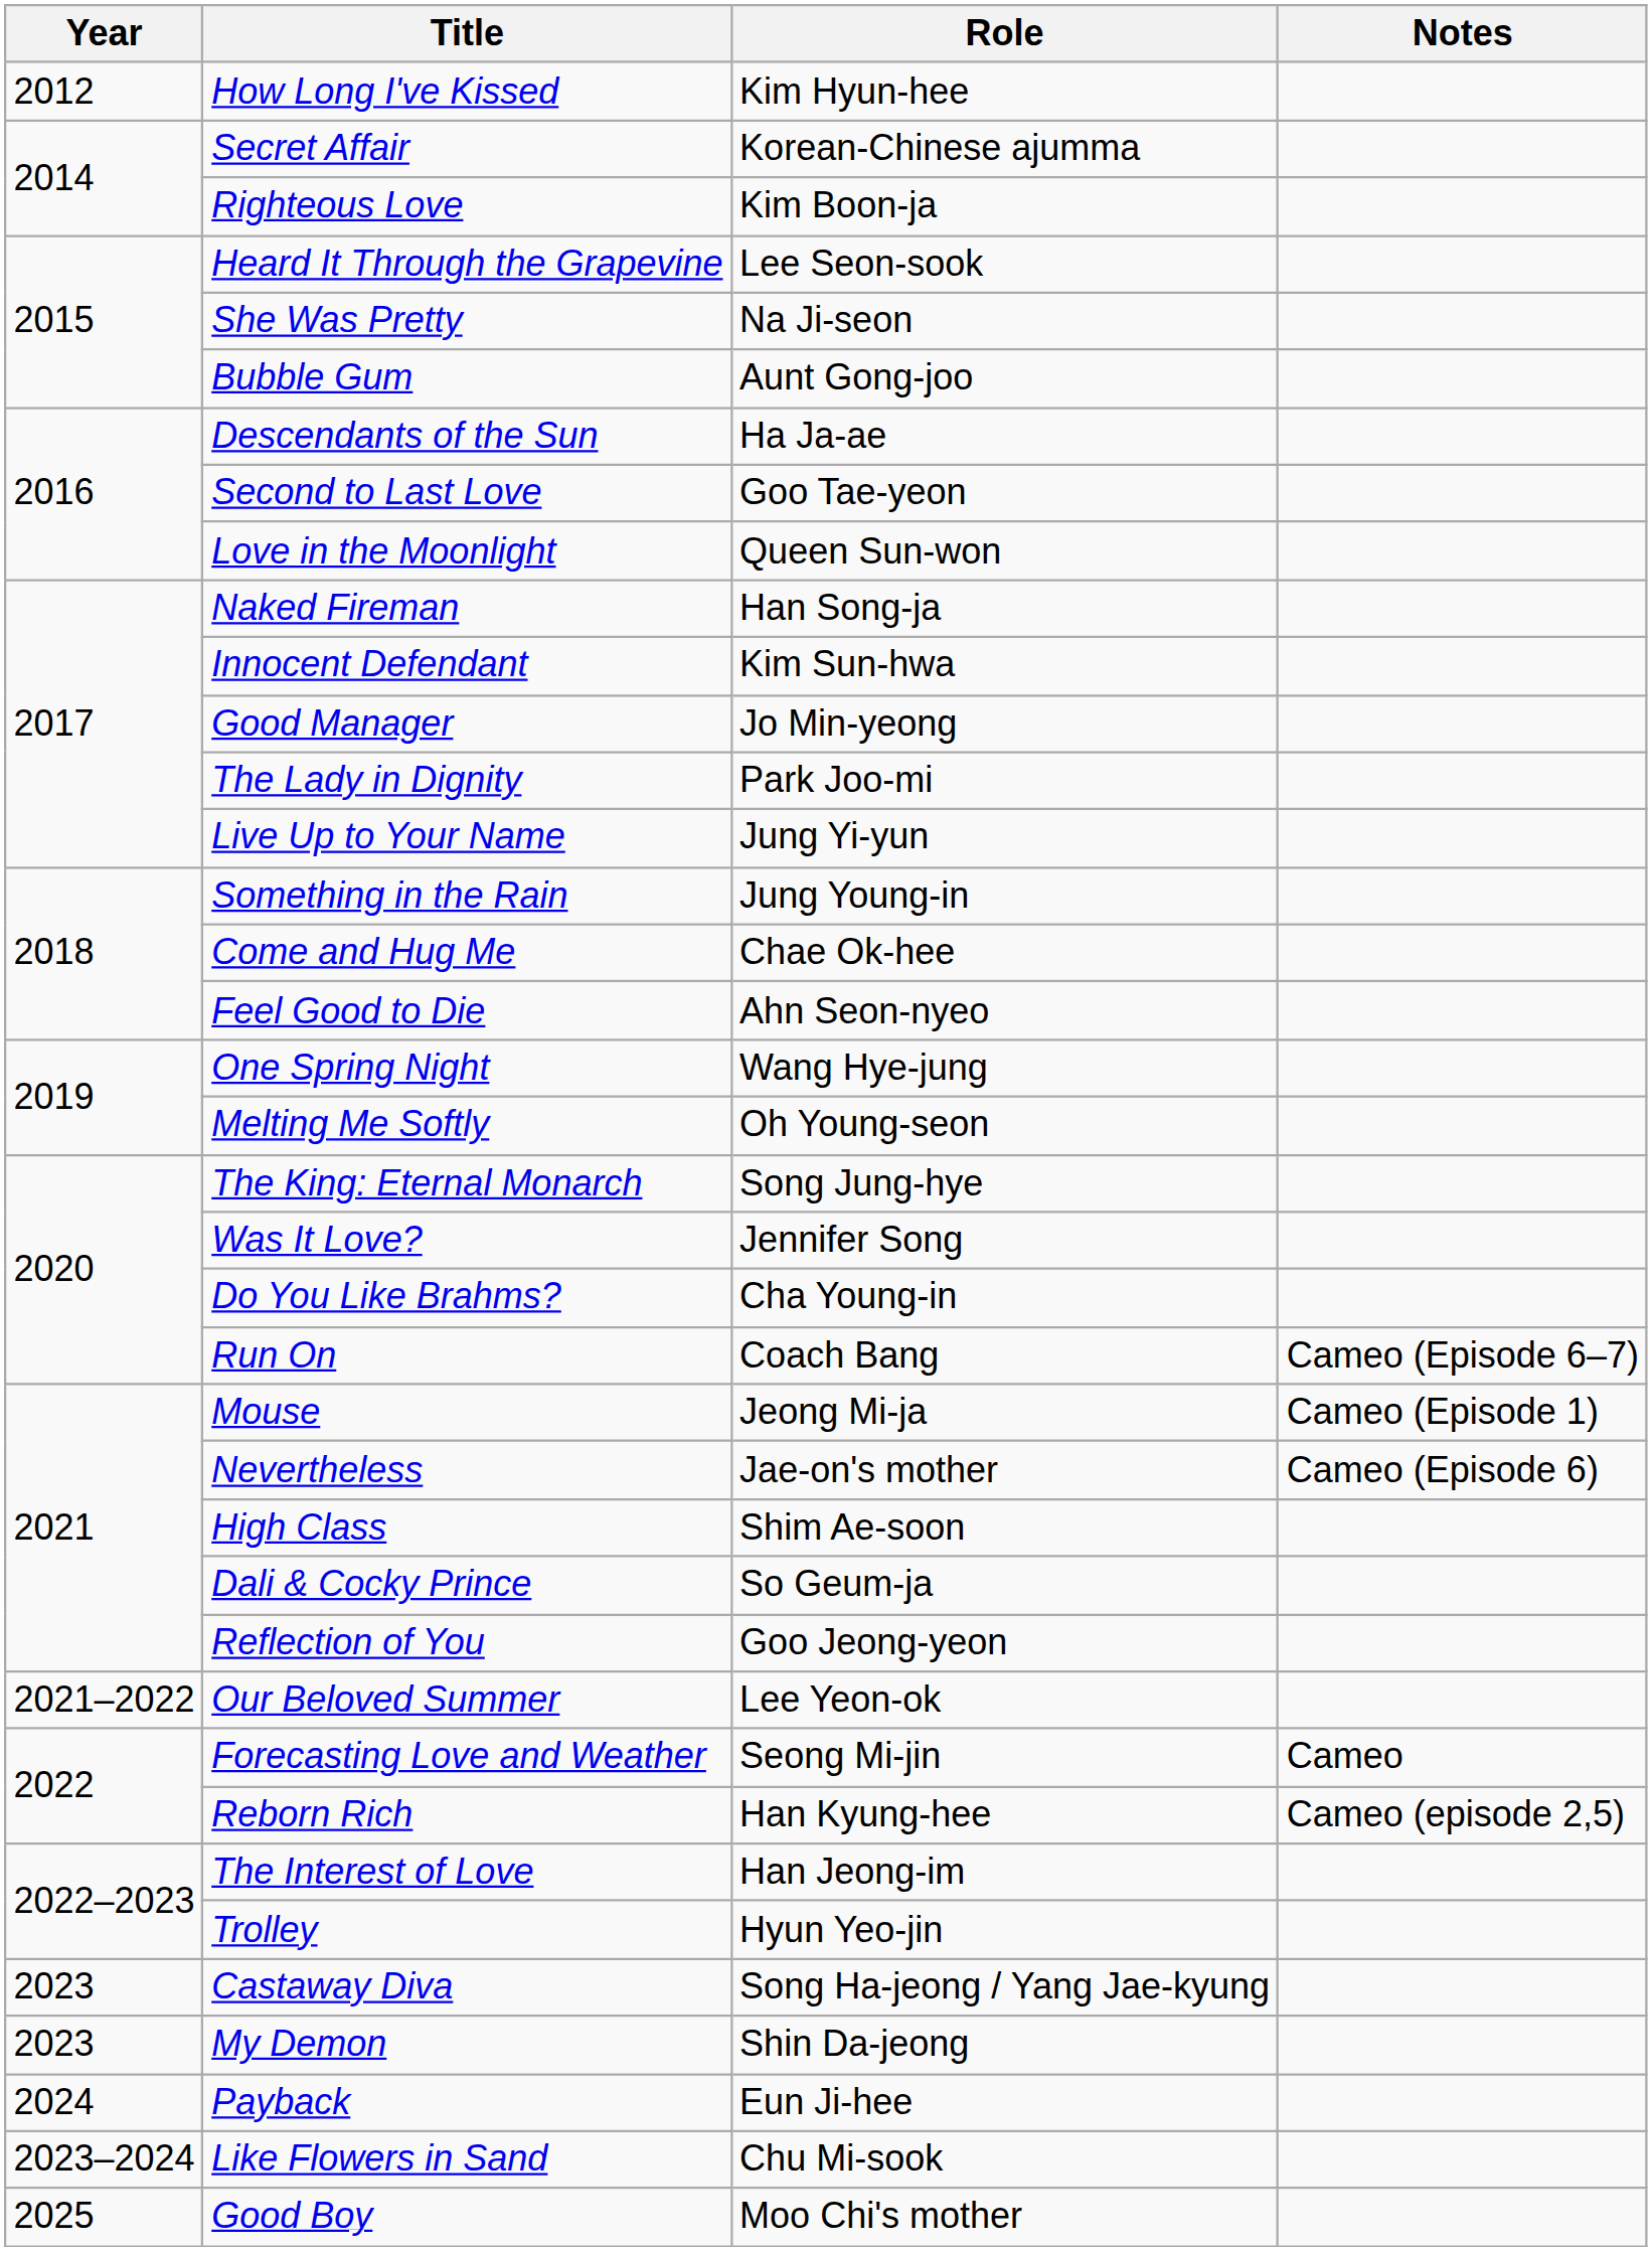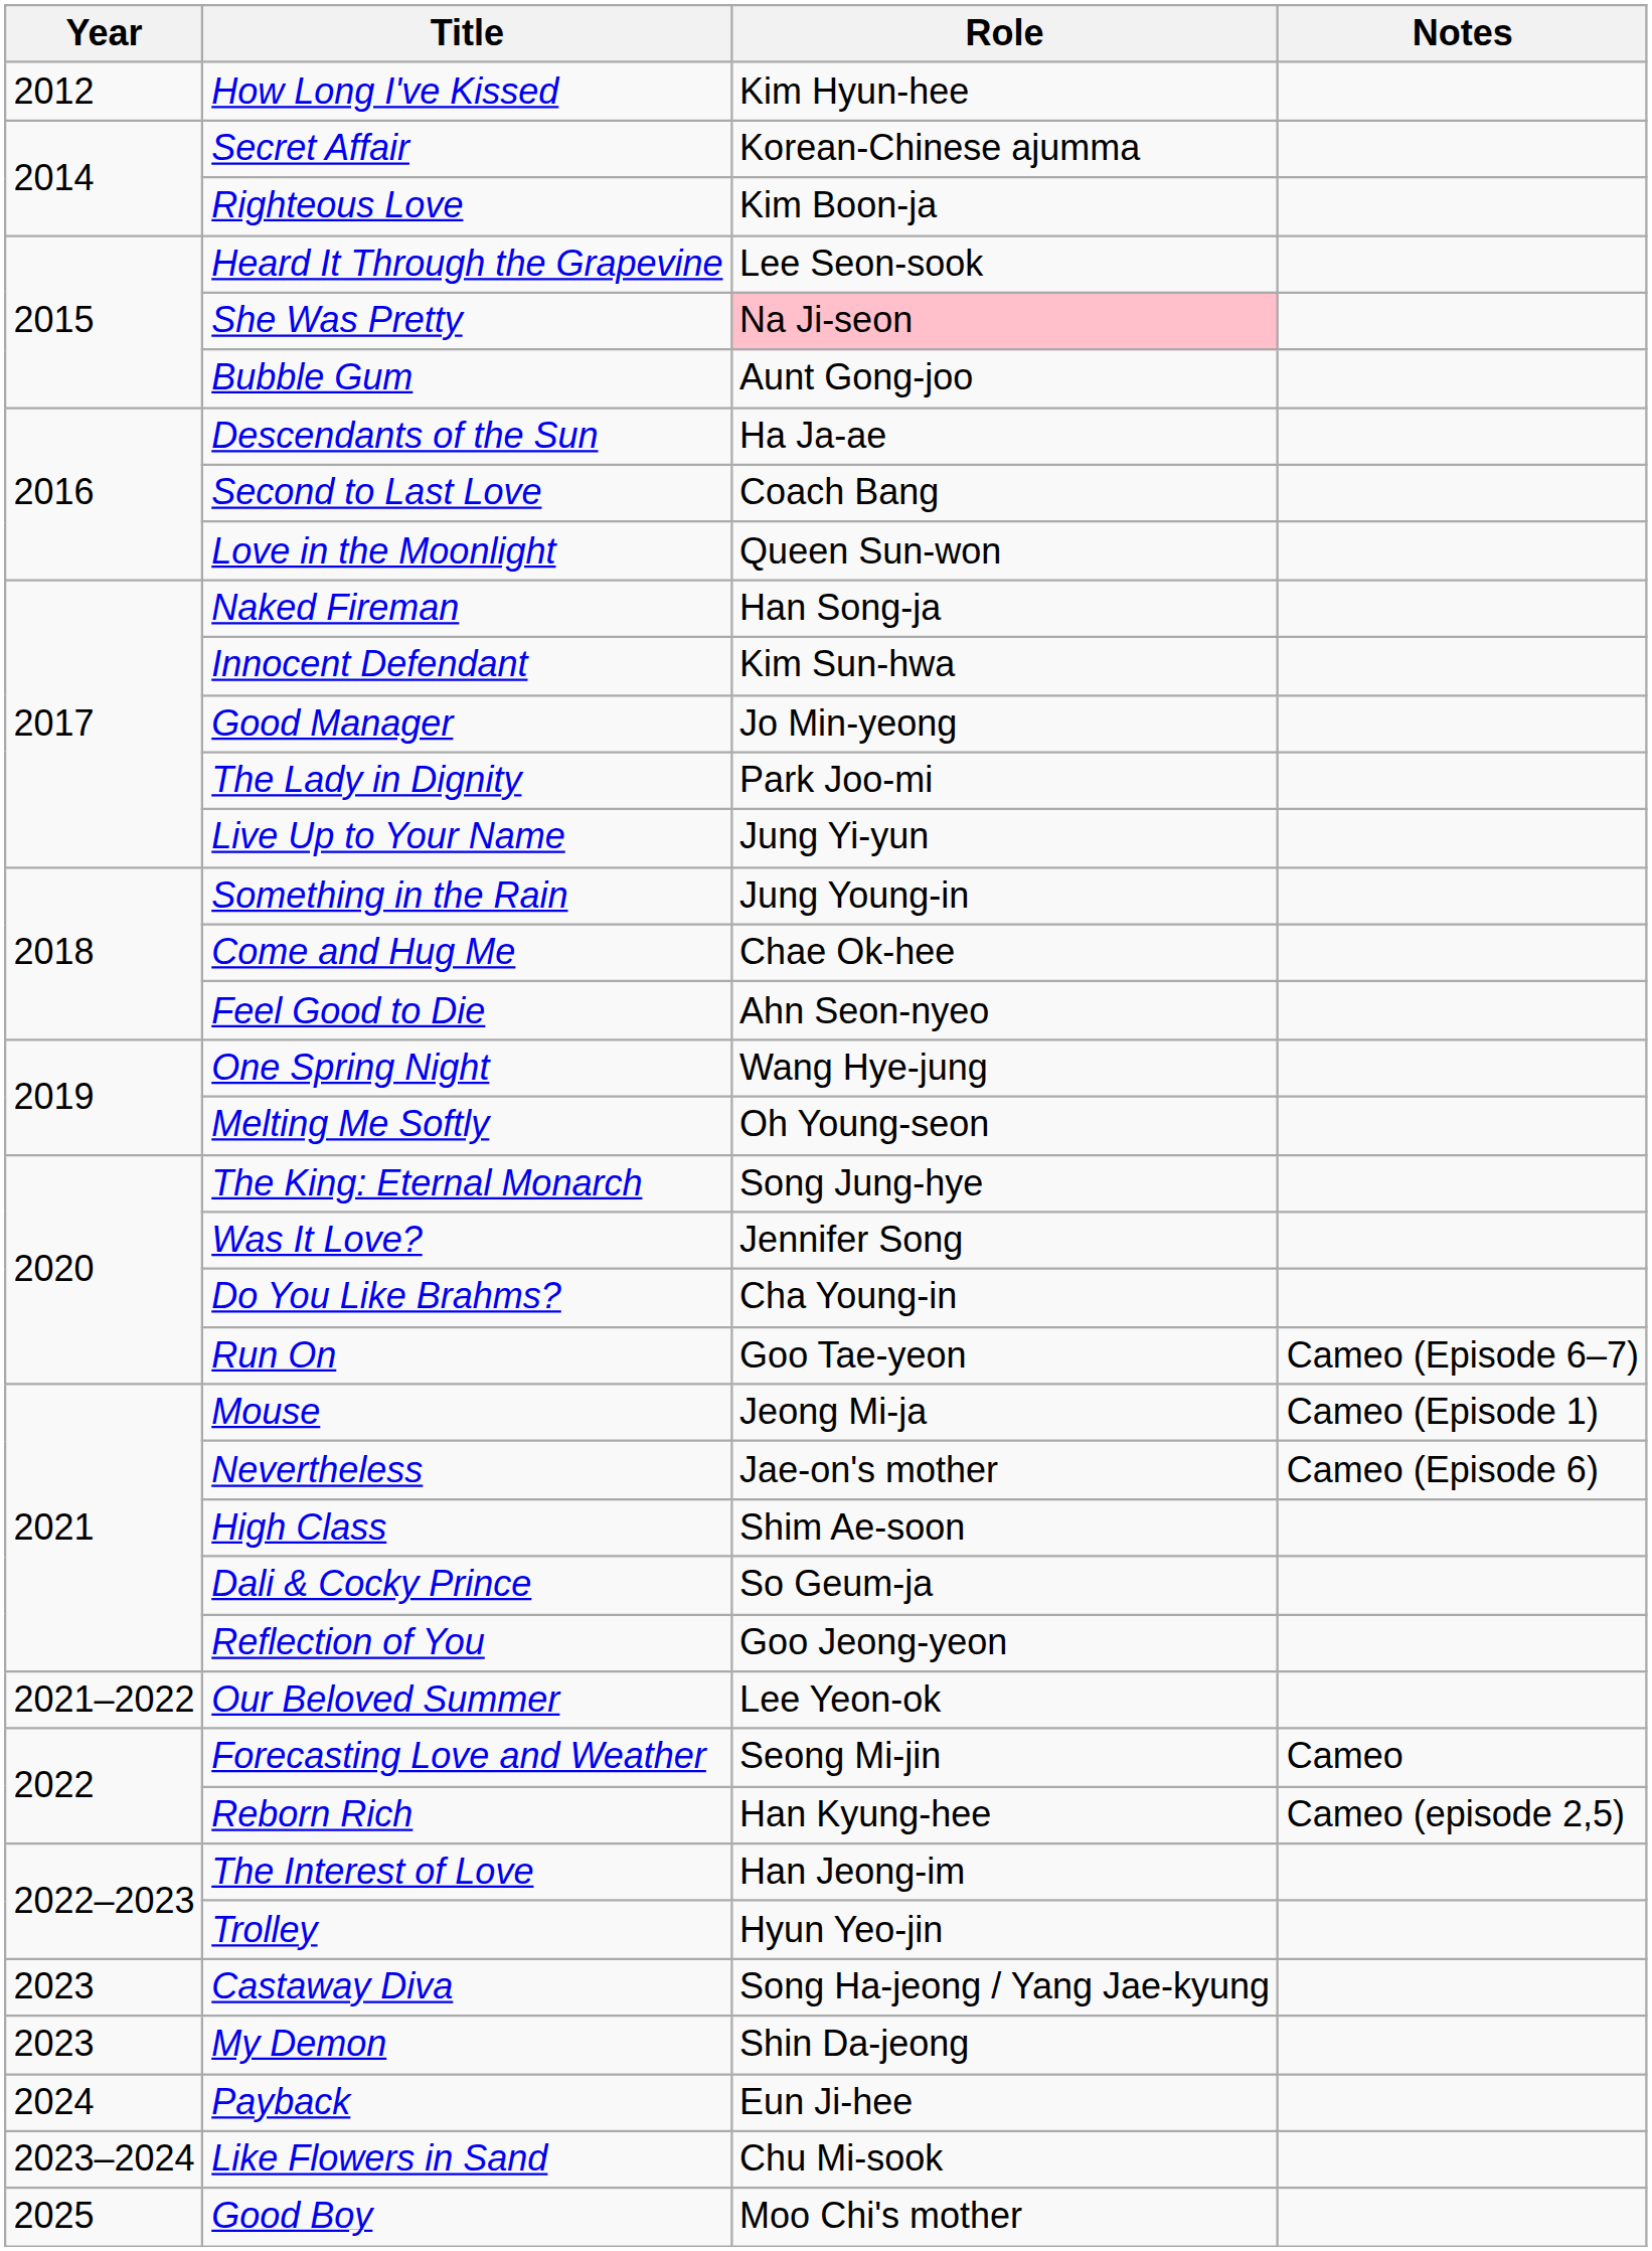She Was Pretty | Role: no background -> pink background
Second to Last Love | Role: Goo Tae-yeon -> Coach Bang
Run On | Role: Coach Bang -> Goo Tae-yeon
